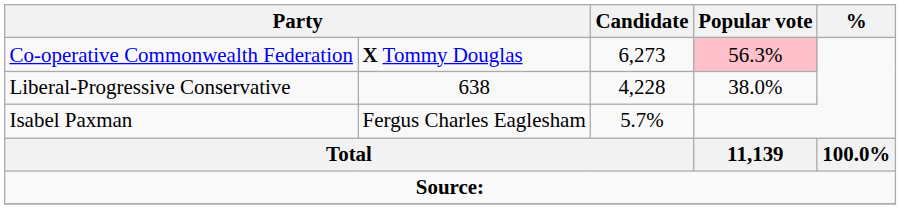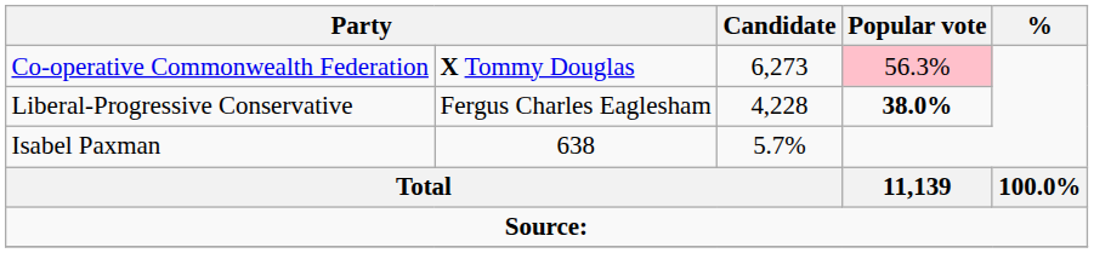Liberal-Progressive Conservative | column 2: 638 -> Fergus Charles Eaglesham
Liberal-Progressive Conservative | Popular vote: normal -> bold
Isabel Paxman | column 2: Fergus Charles Eaglesham -> 638
